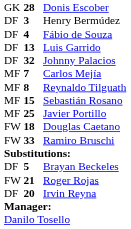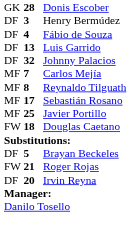Sebastián Rosano | column 2: 15 -> 17
- row: FW | 33 | Ramiro Bruschi
